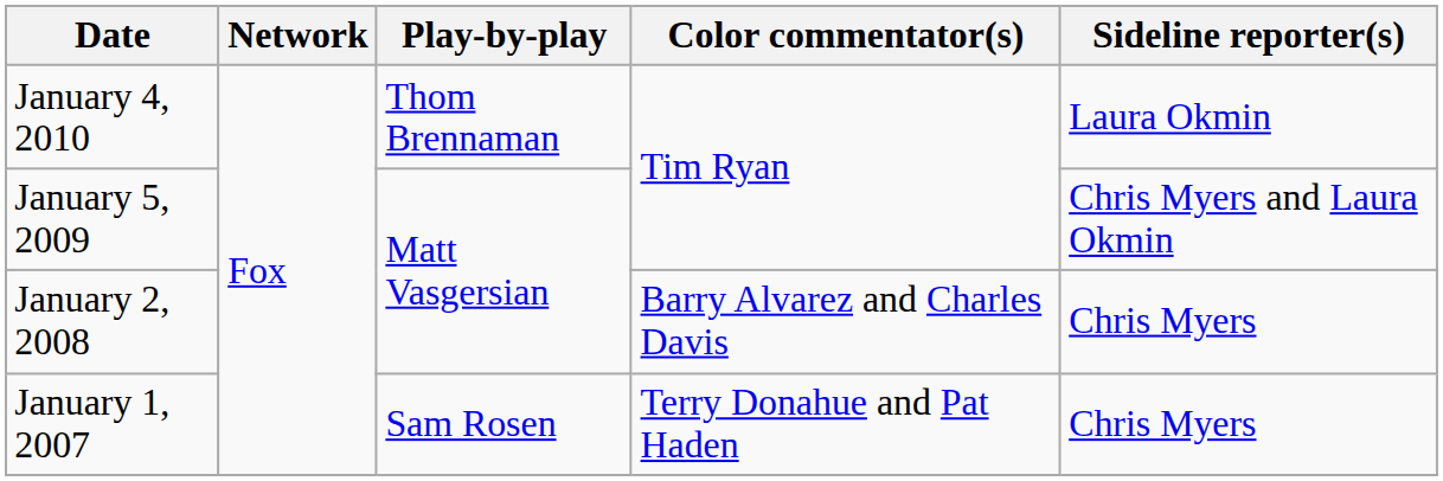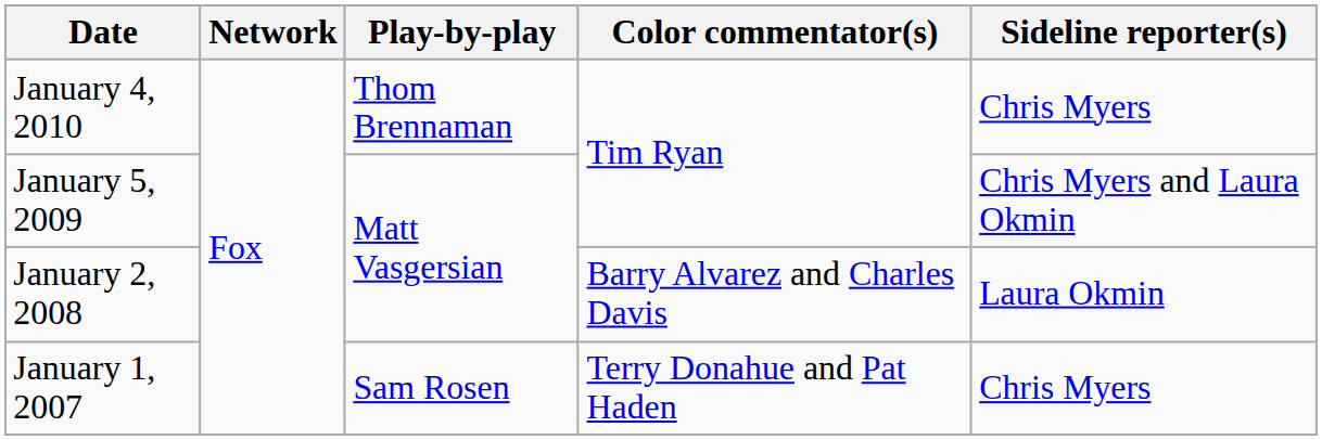January 4, 2010 | Sideline reporter(s): Laura Okmin -> Chris Myers
January 2, 2008 | Sideline reporter(s): Chris Myers -> Laura Okmin
